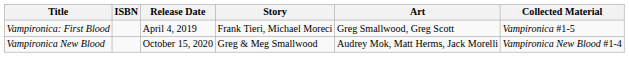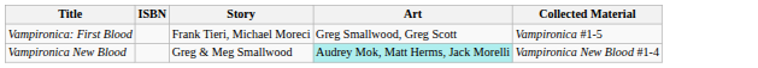- column: Release Date | April 4, 2019 | October 15, 2020
Vampironica New Blood | Art: no background -> paleturquoise background
